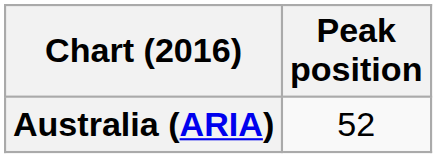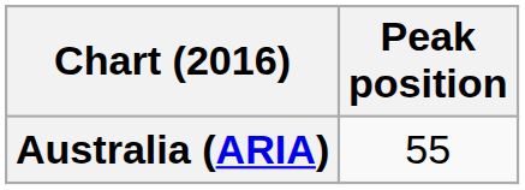Australia (ARIA) | Peak position: 52 -> 55
